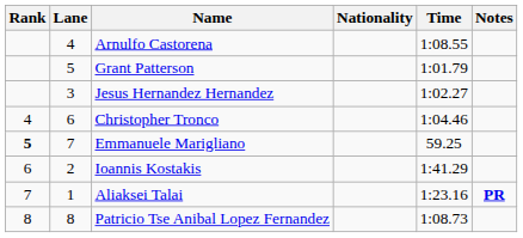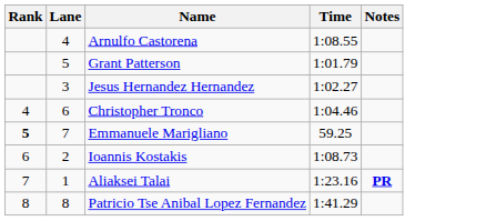- column: Nationality
Ioannis Kostakis | Time: 1:41.29 -> 1:08.73
Patricio Tse Anibal Lopez Fernandez | Time: 1:08.73 -> 1:41.29
